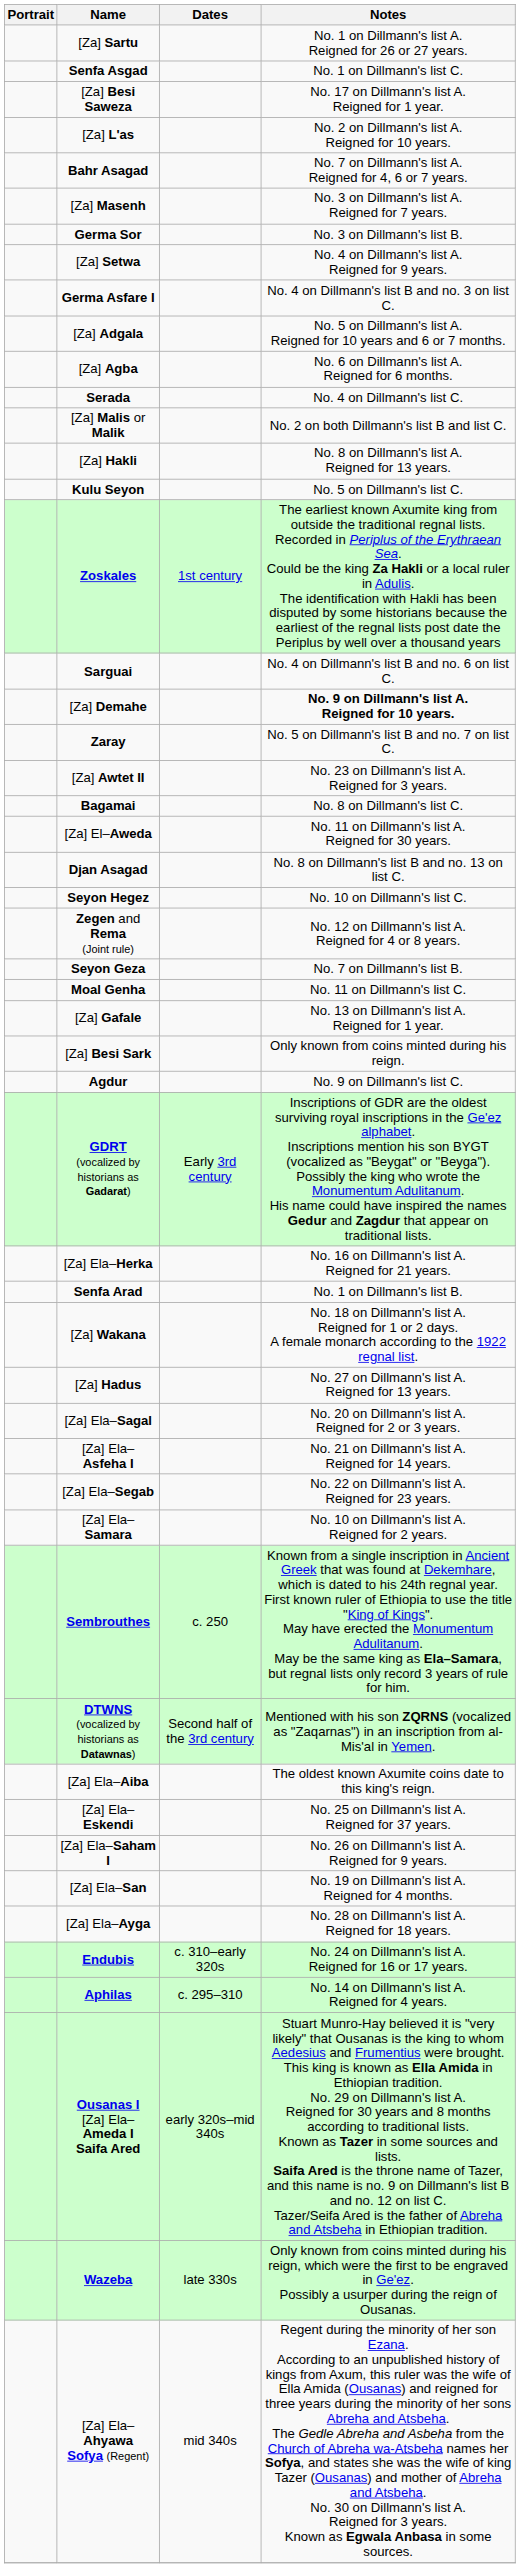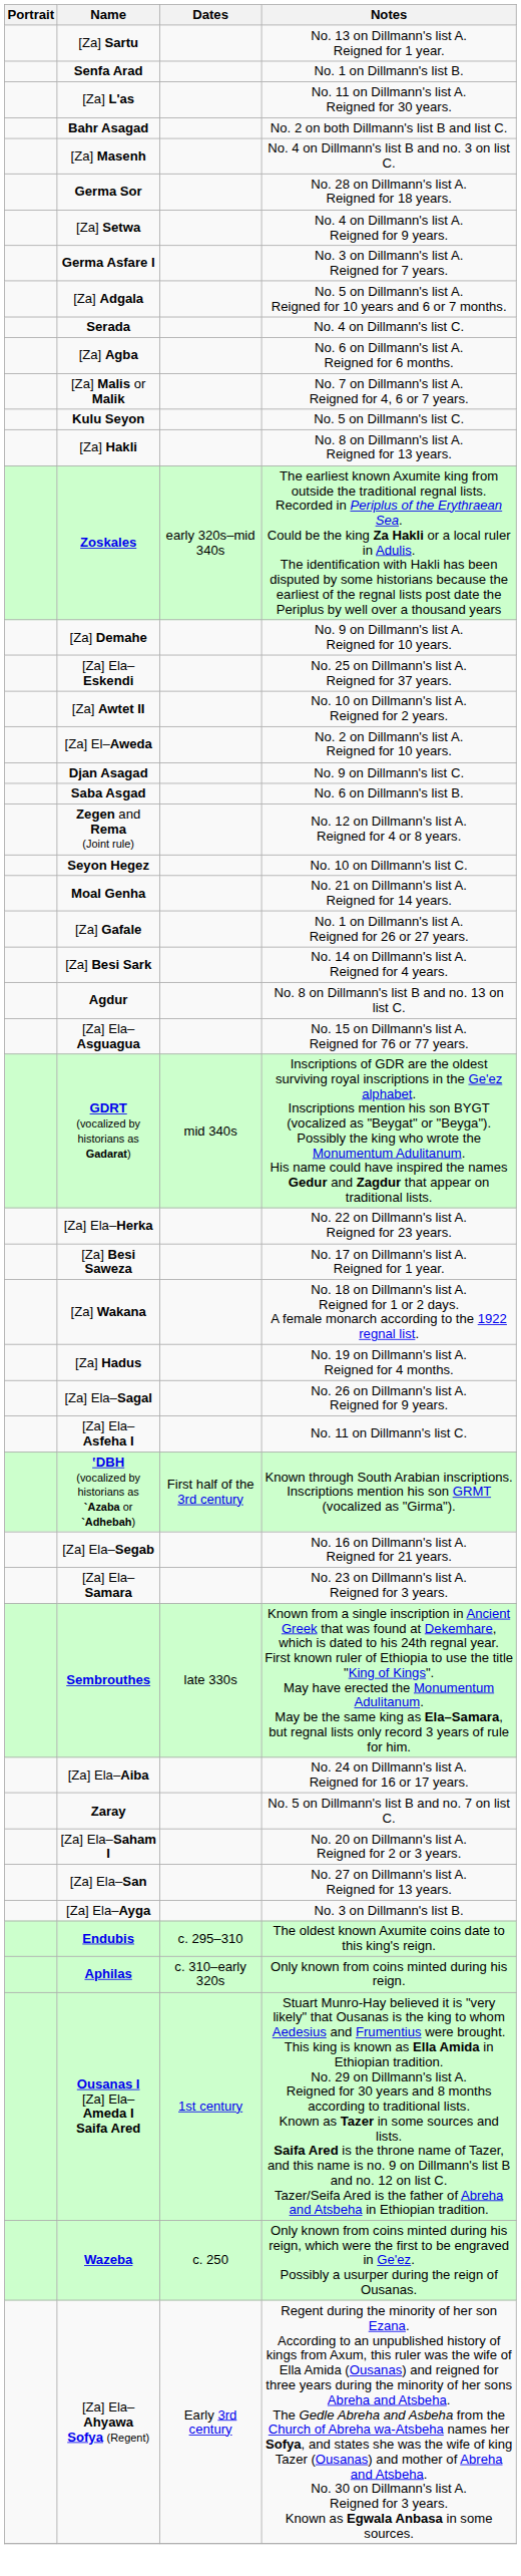[Za] Sartu | Notes: No. 1 on Dillmann's list A. Reigned for 26 or 27 years. -> No. 13 on Dillmann's list A. Reigned for 1 year.
- row: Senfa Asgad | No. 1 on Dillmann's list C.
rows swapped: Senfa Arad <-> [Za] Besi Saweza
[Za] L'as | Notes: No. 2 on Dillmann's list A. Reigned for 10 years. -> No. 11 on Dillmann's list A. Reigned for 30 years.
Bahr Asagad | Notes: No. 7 on Dillmann's list A. Reigned for 4, 6 or 7 years. -> No. 2 on both Dillmann's list B and list C.
[Za] Masenh | Notes: No. 3 on Dillmann's list A. Reigned for 7 years. -> No. 4 on Dillmann's list B and no. 3 on list C.
Germa Sor | Notes: No. 3 on Dillmann's list B. -> No. 28 on Dillmann's list A. Reigned for 18 years.
Germa Asfare I | Notes: No. 4 on Dillmann's list B and no. 3 on list C. -> No. 3 on Dillmann's list A. Reigned for 7 years.
rows swapped: [Za] Agba <-> Serada
[Za] Malis or Malik | Notes: No. 2 on both Dillmann's list B and list C. -> No. 7 on Dillmann's list A. Reigned for 4, 6 or 7 years.
rows swapped: Kulu Seyon <-> [Za] Hakli
Zoskales | Dates: 1st century -> early 320s–mid 340s
- row: Sarguai | No. 4 on Dillmann's list B and no. 6 on list C.
[Za] Demahe | Notes: bold -> normal
rows swapped: Zaray <-> [Za] Ela–Eskendi
[Za] Awtet II | Notes: No. 23 on Dillmann's list A. Reigned for 3 years. -> No. 10 on Dillmann's list A. Reigned for 2 years.
- row: Bagamai | No. 8 on Dillmann's list C.
[Za] El–Aweda | Notes: No. 11 on Dillmann's list A. Reigned for 30 years. -> No. 2 on Dillmann's list A. Reigned for 10 years.
Djan Asagad | Notes: No. 8 on Dillmann's list B and no. 13 on list C. -> No. 9 on Dillmann's list C.
+ row: Saba Asgad | No. 6 on Dillmann's list B.
rows swapped: Zegen and Rema (Joint rule) <-> Seyon Hegez
- row: Seyon Geza | No. 7 on Dillmann's list B.
Moal Genha | Notes: No. 11 on Dillmann's list C. -> No. 21 on Dillmann's list A. Reigned for 14 years.
[Za] Gafale | Notes: No. 13 on Dillmann's list A. Reigned for 1 year. -> No. 1 on Dillmann's list A. Reigned for 26 or 27 years.
[Za] Besi Sark | Notes: Only known from coins minted during his reign. -> No. 14 on Dillmann's list A. Reigned for 4 years.
Agdur | Notes: No. 9 on Dillmann's list C. -> No. 8 on Dillmann's list B and no. 13 on list C.
+ row: [Za] Ela–Asguagua | No. 15 on Dillmann's list A. Reigned for 76 or 77 years.
GDRT (vocalized by historians as Gadarat) | Dates: Early 3rd century -> mid 340s
[Za] Ela–Herka | Notes: No. 16 on Dillmann's list A. Reigned for 21 years. -> No. 22 on Dillmann's list A. Reigned for 23 years.
[Za] Hadus | Notes: No. 27 on Dillmann's list A. Reigned for 13 years. -> No. 19 on Dillmann's list A. Reigned for 4 months.
[Za] Ela–Sagal | Notes: No. 20 on Dillmann's list A. Reigned for 2 or 3 years. -> No. 26 on Dillmann's list A. Reigned for 9 years.
[Za] Ela–Asfeha I | Notes: No. 21 on Dillmann's list A. Reigned for 14 years. -> No. 11 on Dillmann's list C.
+ row: ʽDBH (vocalized by historians as `Azaba or `Adhebah) | First half of the 3rd century | Known through South Arabian inscriptions. Inscriptions mention his son GRMT (vocalized as "Girma").
[Za] Ela–Segab | Notes: No. 22 on Dillmann's list A. Reigned for 23 years. -> No. 16 on Dillmann's list A. Reigned for 21 years.
[Za] Ela–Samara | Notes: No. 10 on Dillmann's list A. Reigned for 2 years. -> No. 23 on Dillmann's list A. Reigned for 3 years.
Sembrouthes | Dates: c. 250 -> late 330s
- row: DTWNS (vocalized by historians as Datawnas) | Second half of the 3rd century | Mentioned with his son ZQRNS (vocalized as "Zaqarnas") in an inscription from al-Mis'al in Yemen.
[Za] Ela–Aiba | Notes: The oldest known Axumite coins date to this king's reign. -> No. 24 on Dillmann's list A. Reigned for 16 or 17 years.
[Za] Ela–Saham I | Notes: No. 26 on Dillmann's list A. Reigned for 9 years. -> No. 20 on Dillmann's list A. Reigned for 2 or 3 years.
[Za] Ela–San | Notes: No. 19 on Dillmann's list A. Reigned for 4 months. -> No. 27 on Dillmann's list A. Reigned for 13 years.
[Za] Ela–Ayga | Notes: No. 28 on Dillmann's list A. Reigned for 18 years. -> No. 3 on Dillmann's list B.
Endubis | Dates: c. 310–early 320s -> c. 295–310
Endubis | Notes: No. 24 on Dillmann's list A. Reigned for 16 or 17 years. -> The oldest known Axumite coins date to this king's reign.
Aphilas | Dates: c. 295–310 -> c. 310–early 320s
Aphilas | Notes: No. 14 on Dillmann's list A. Reigned for 4 years. -> Only known from coins minted during his reign.
Ousanas I [Za] Ela–Ameda I Saifa Ared | Dates: early 320s–mid 340s -> 1st century
Wazeba | Dates: late 330s -> c. 250
[Za] Ela–Ahyawa Sofya (Regent) | Dates: mid 340s -> Early 3rd century
